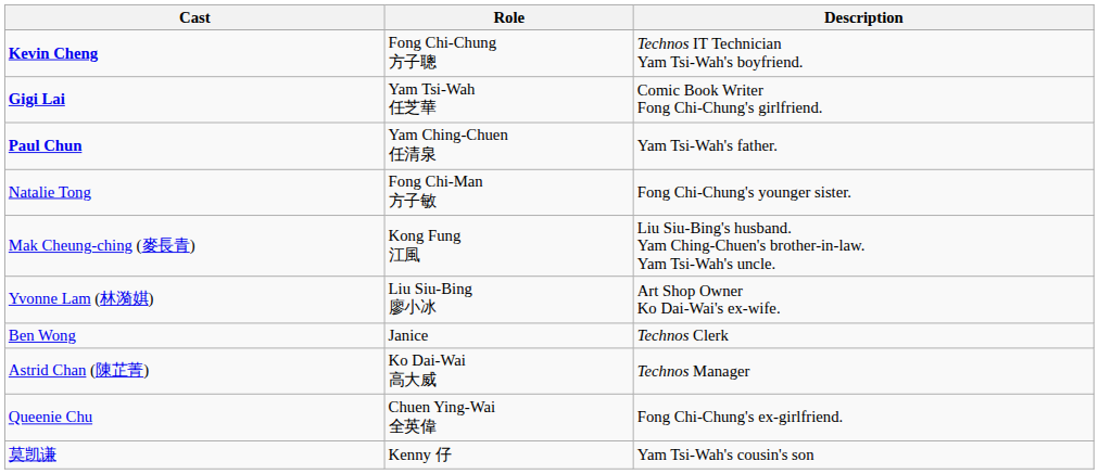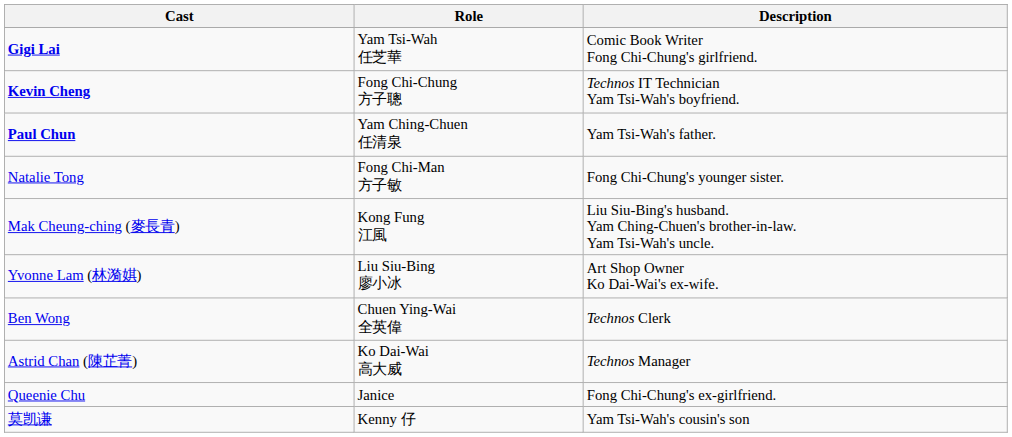rows swapped: Kevin Cheng <-> Gigi Lai
Ben Wong | Role: Janice -> Chuen Ying-Wai 全英偉
Queenie Chu | Role: Chuen Ying-Wai 全英偉 -> Janice
